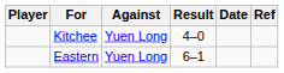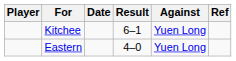columns swapped: Against <-> Date
Kitchee | Result: 4–0 -> 6–1
Eastern | Result: 6–1 -> 4–0
